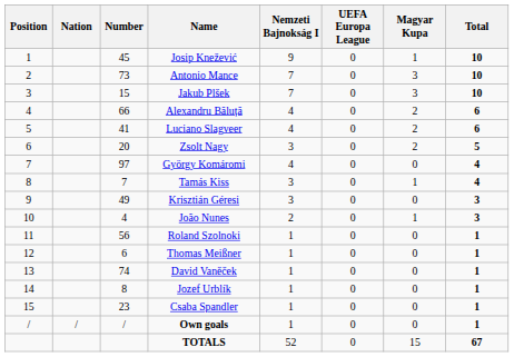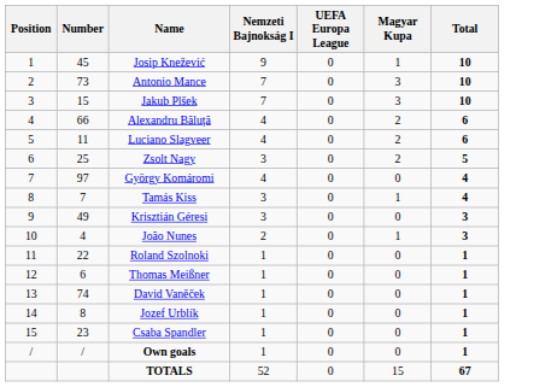- column: Nation | /
Luciano Slagveer | Number: 41 -> 11
Zsolt Nagy | Number: 20 -> 25
Roland Szolnoki | Number: 56 -> 22
